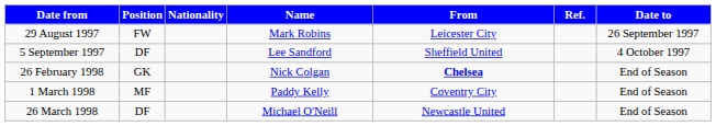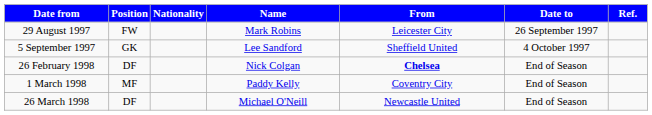columns swapped: Date to <-> Ref.
5 September 1997 | Position: DF -> GK
26 February 1998 | Position: GK -> DF
